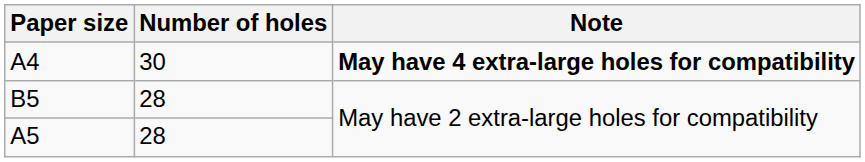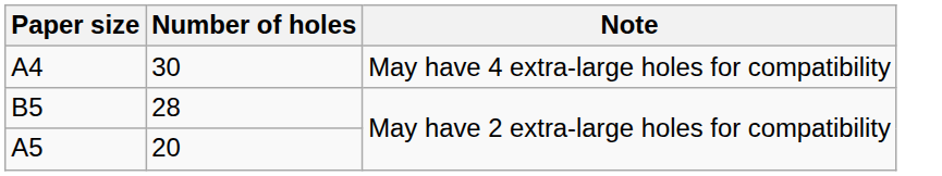A4 | Note: bold -> normal
A5 | Number of holes: 28 -> 20
